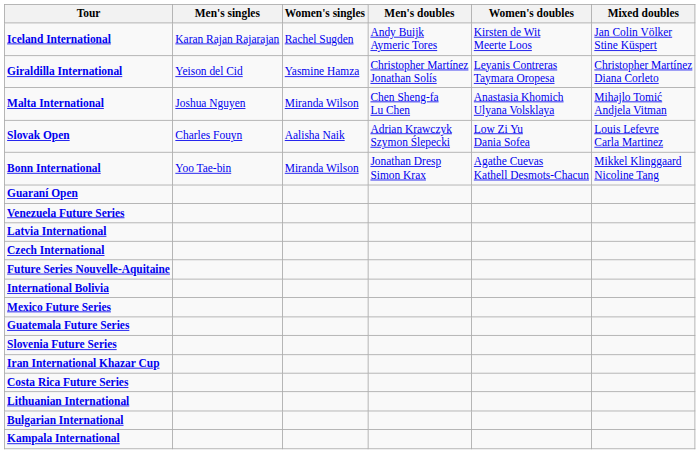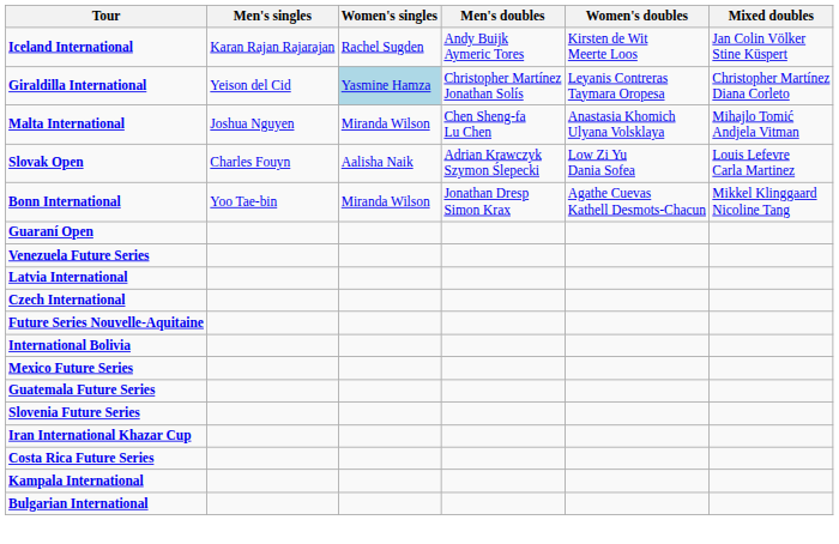Giraldilla International | Women's singles: no background -> lightblue background
- row: Lithuanian International
rows swapped: Kampala International <-> Bulgarian International
